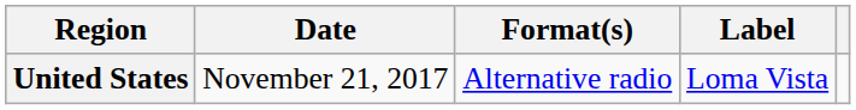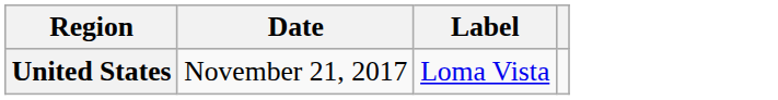- column: Format(s) | Alternative radio
